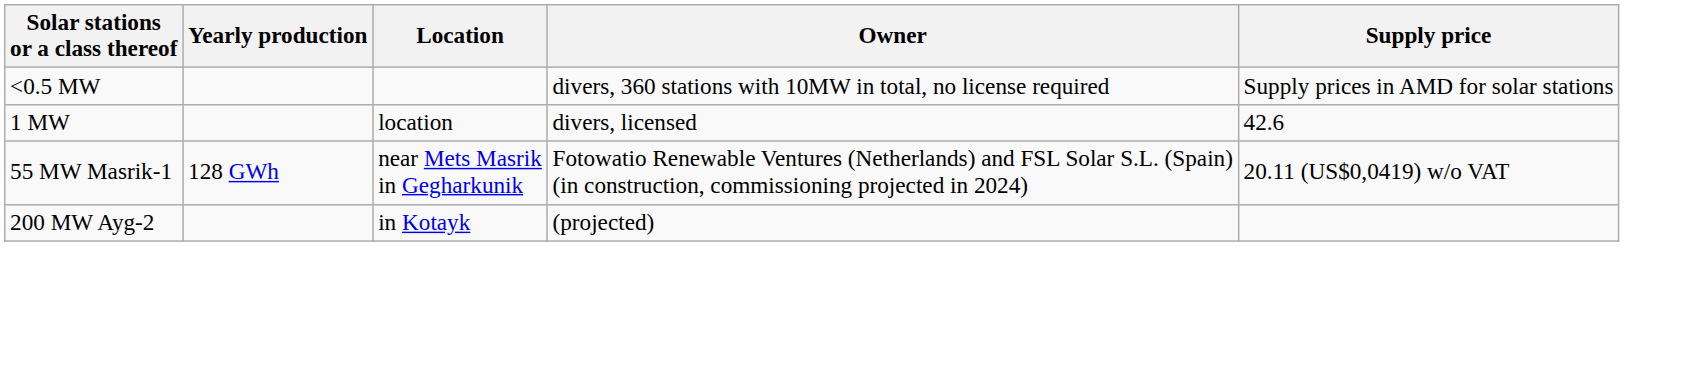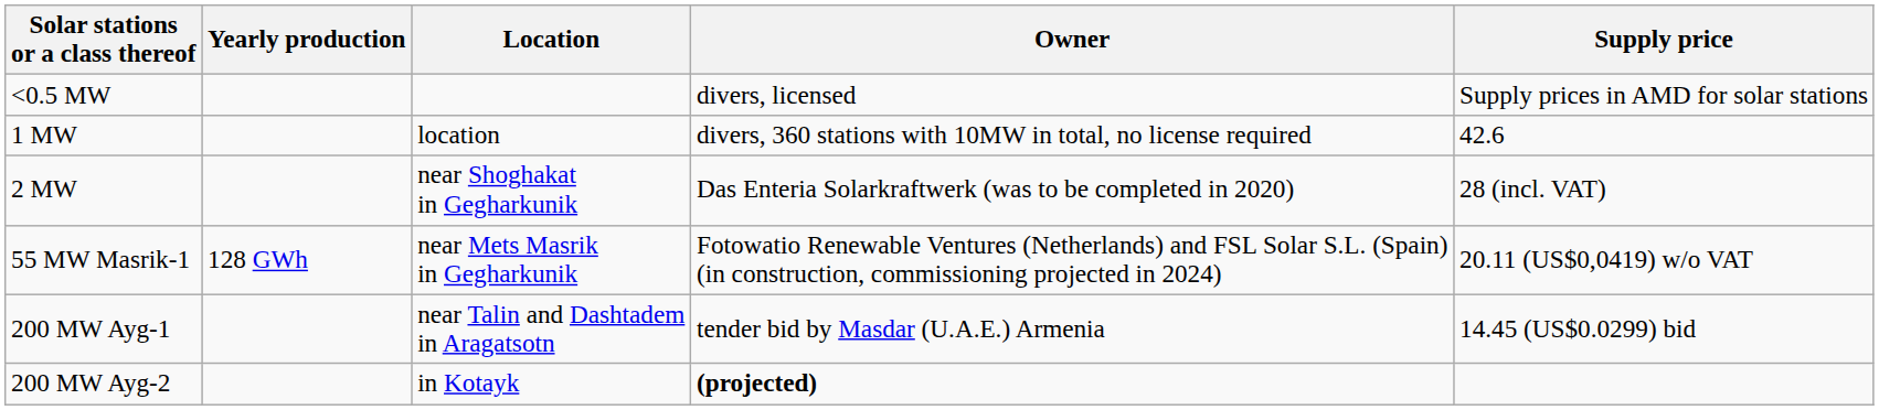<0.5 MW | Owner: divers, 360 stations with 10MW in total, no license required -> divers, licensed
1 MW | Owner: divers, licensed -> divers, 360 stations with 10MW in total, no license required
+ row: 2 MW | near Shoghakat in Gegharkunik | Das Enteria Solarkraftwerk (was to be completed in 2020) | 28 (incl. VAT)
+ row: 200 MW Ayg-1 | near Talin and Dashtadem in Aragatsotn | tender bid by Masdar (U.A.E.) Armenia | 14.45 (US$0.0299) bid
200 MW Ayg-2 | Owner: normal -> bold
